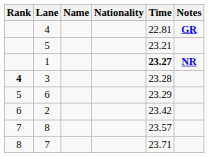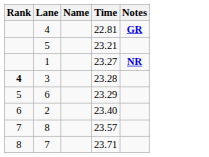- column: Nationality
1 | Time: bold -> normal
2 | Time: 23.42 -> 23.40
